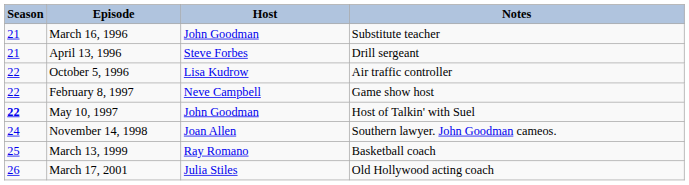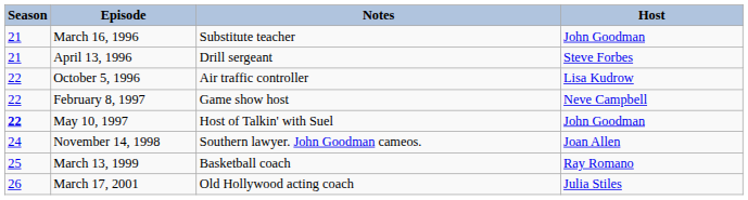columns swapped: Host <-> Notes
